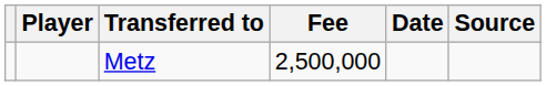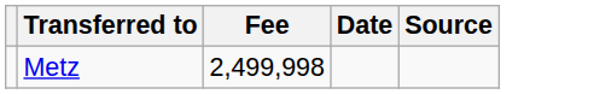- column: Player
Metz | Fee: 2,500,000 -> 2,499,998
